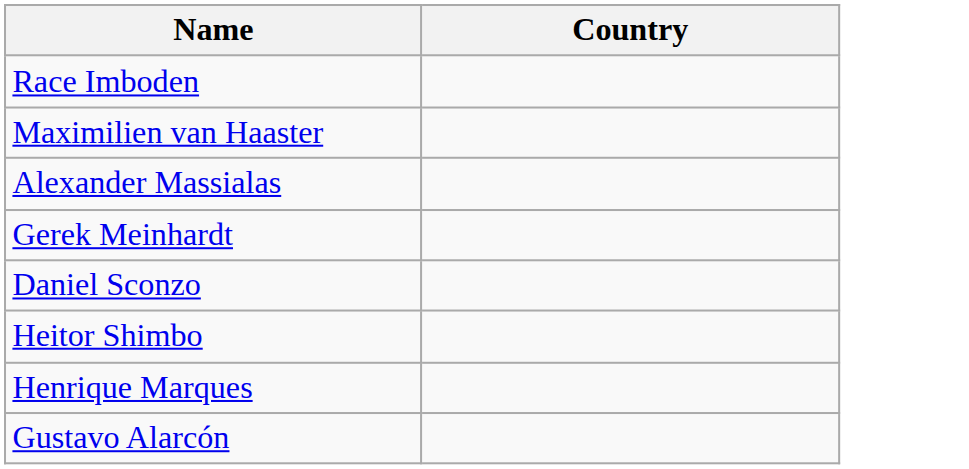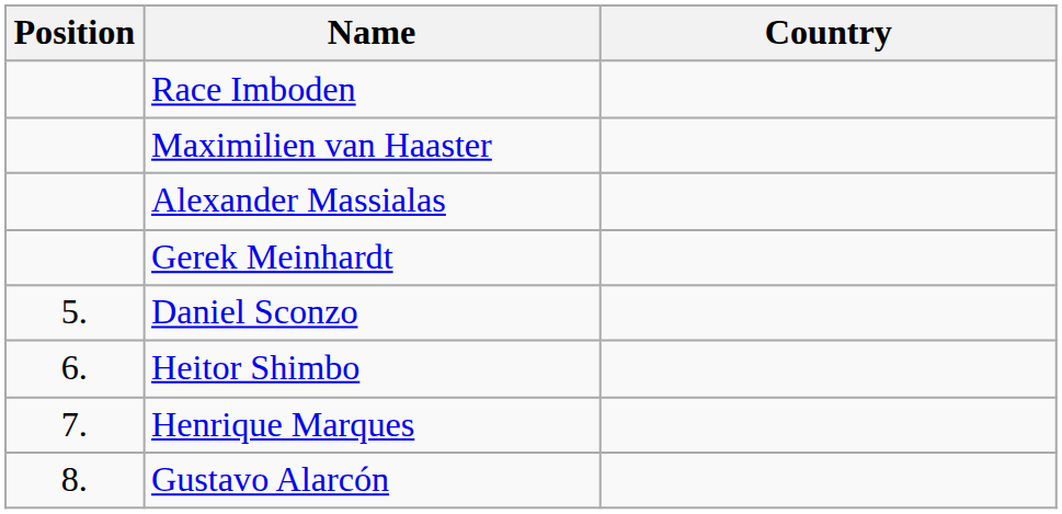+ column: Position | 5. | 6. | 7. | 8.
